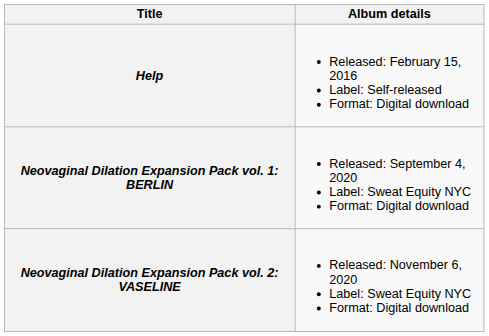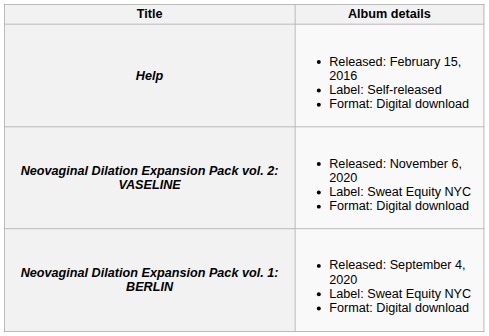rows swapped: Neovaginal Dilation Expansion Pack vol. 1: BERLIN <-> Neovaginal Dilation Expansion Pack vol. 2: VASELINE
